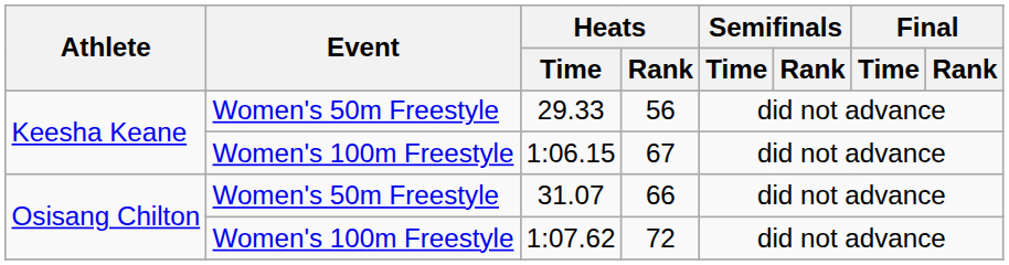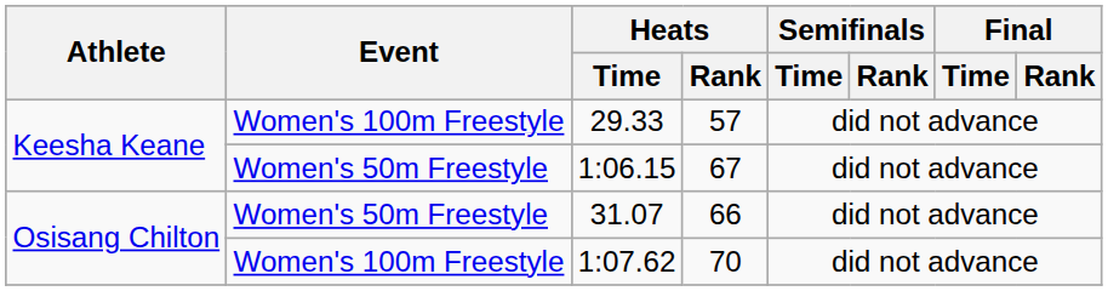29.33 | Event: Women's 50m Freestyle -> Women's 100m Freestyle
29.33 | Heats / Rank: 56 -> 57
1:06.15 | Event: Women's 100m Freestyle -> Women's 50m Freestyle
1:07.62 | Heats / Rank: 72 -> 70
